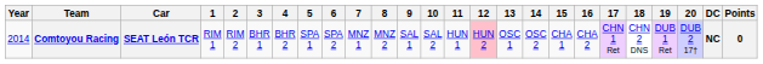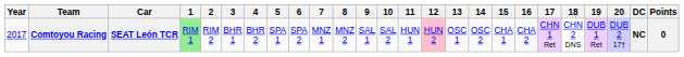Comtoyou Racing | Year: 2014 -> 2017
Comtoyou Racing | 1: no background -> lightgreen background
